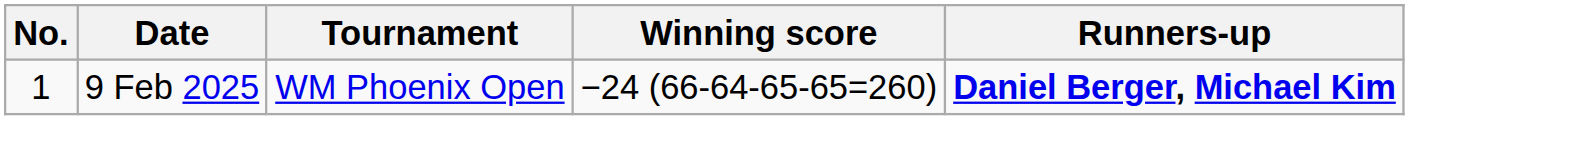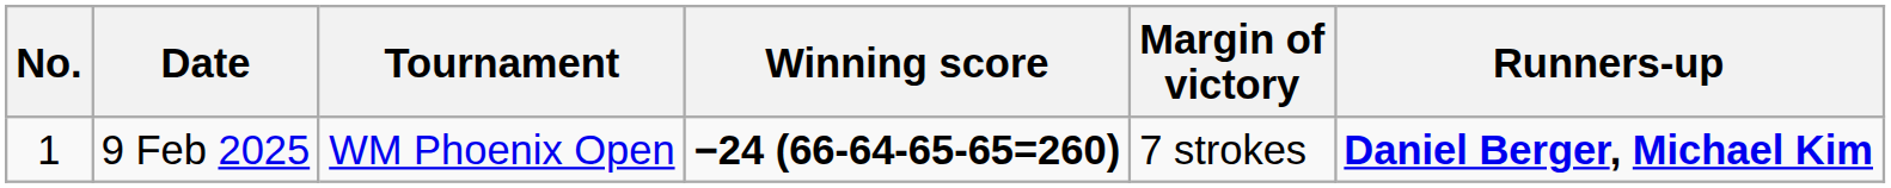+ column: Margin of victory | 7 strokes
9 Feb 2025 | Winning score: normal -> bold
